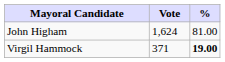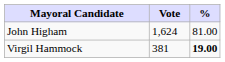Virgil Hammock | Vote: 371 -> 381
